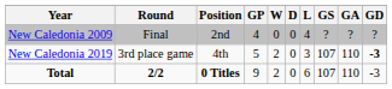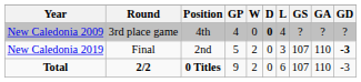New Caledonia 2009 | Round: Final -> 3rd place game
New Caledonia 2009 | Position: 2nd -> 4th
New Caledonia 2009 | D: normal -> bold
New Caledonia 2019 | Round: 3rd place game -> Final
New Caledonia 2019 | Position: 4th -> 2nd
